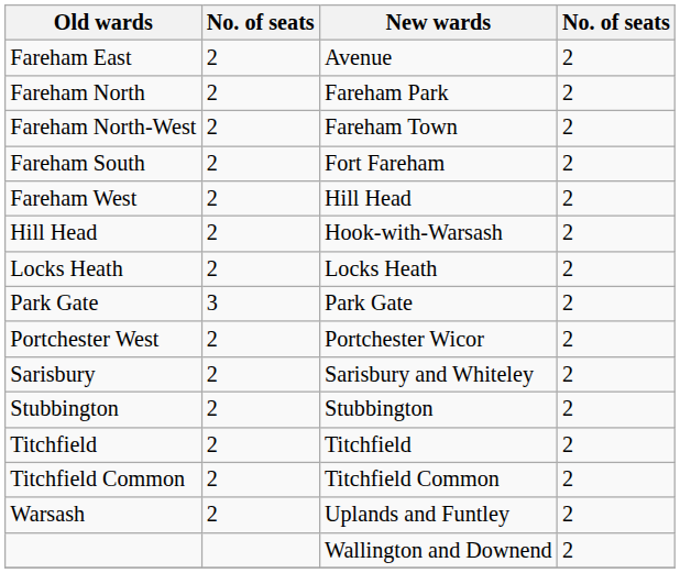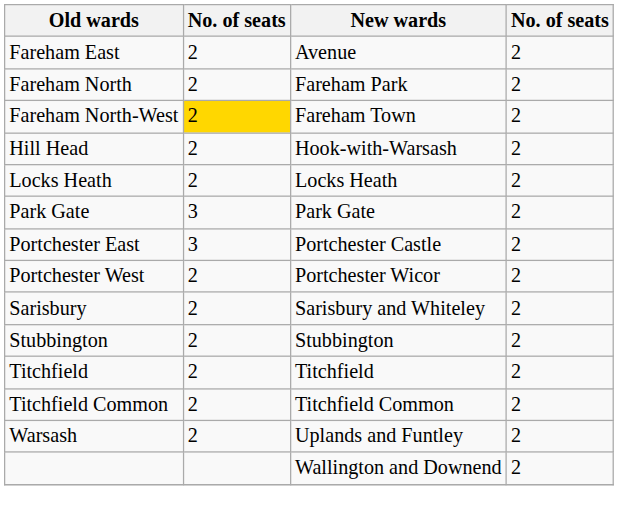Fareham North-West | column 2: no background -> gold background
- row: Fareham South | 2 | Fort Fareham | 2
- row: Fareham West | 2 | Hill Head | 2
+ row: Portchester East | 3 | Portchester Castle | 2
